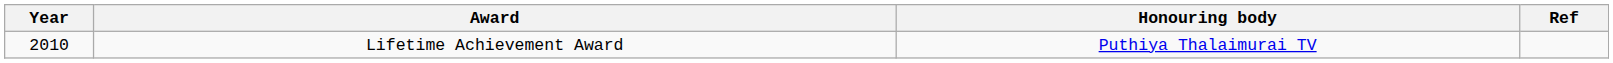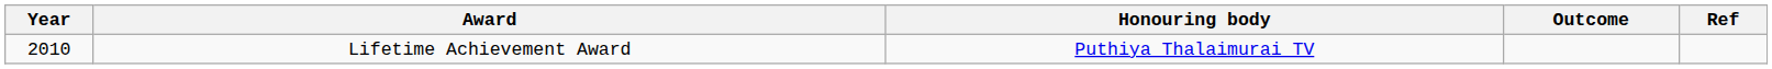+ column: Outcome
